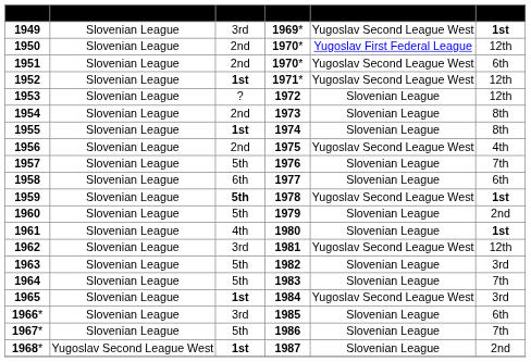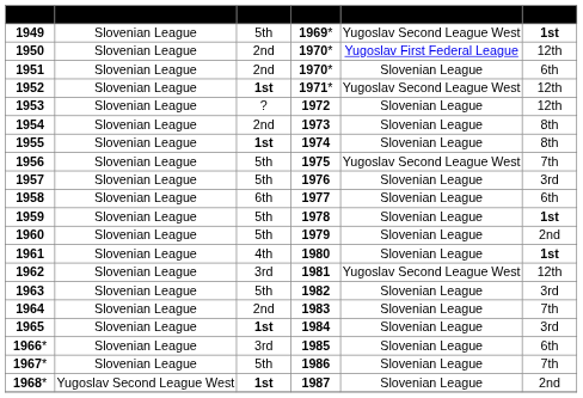1949 | column 3: 3rd -> 5th
1951 | column 5: Yugoslav Second League West -> Slovenian League
1956 | column 3: 2nd -> 5th
1956 | column 6: 4th -> 7th
1957 | column 6: 7th -> 3rd
1959 | column 3: bold -> normal
1959 | column 5: Yugoslav Second League West -> Slovenian League
1964 | column 3: 5th -> 2nd
1965 | column 5: Yugoslav Second League West -> Slovenian League
